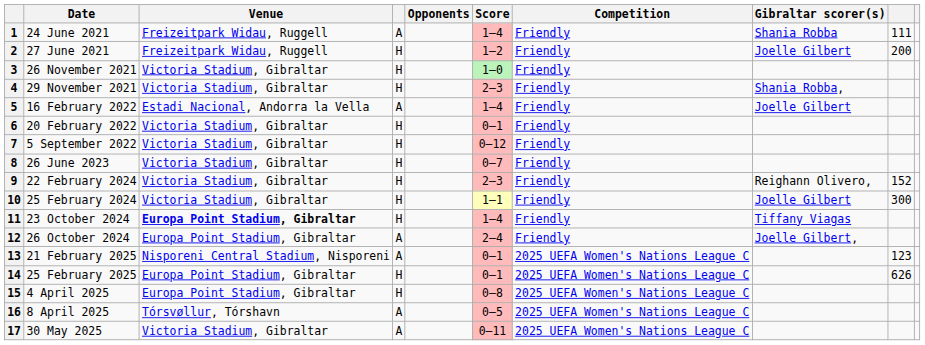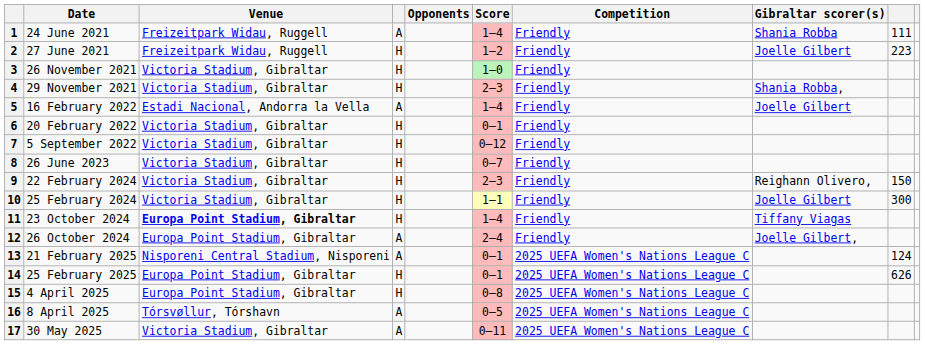2 | column 9: 200 -> 223
9 | column 9: 152 -> 150
13 | column 9: 123 -> 124
